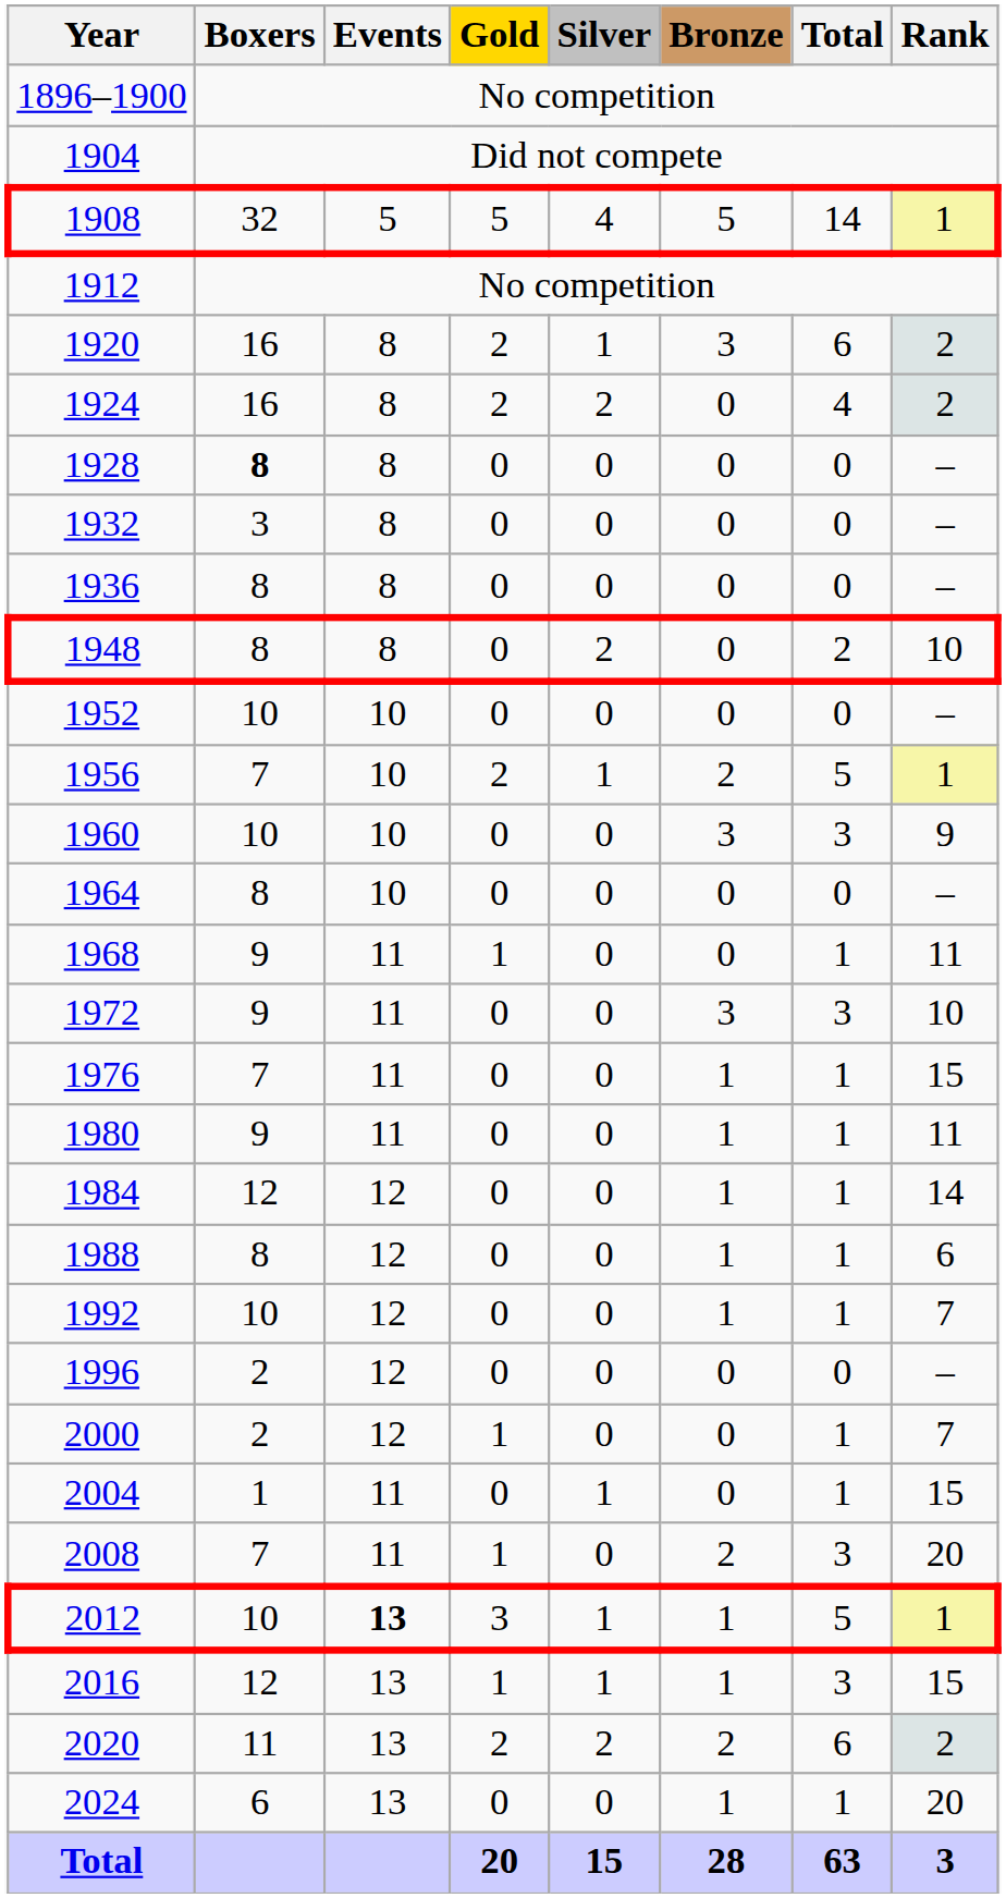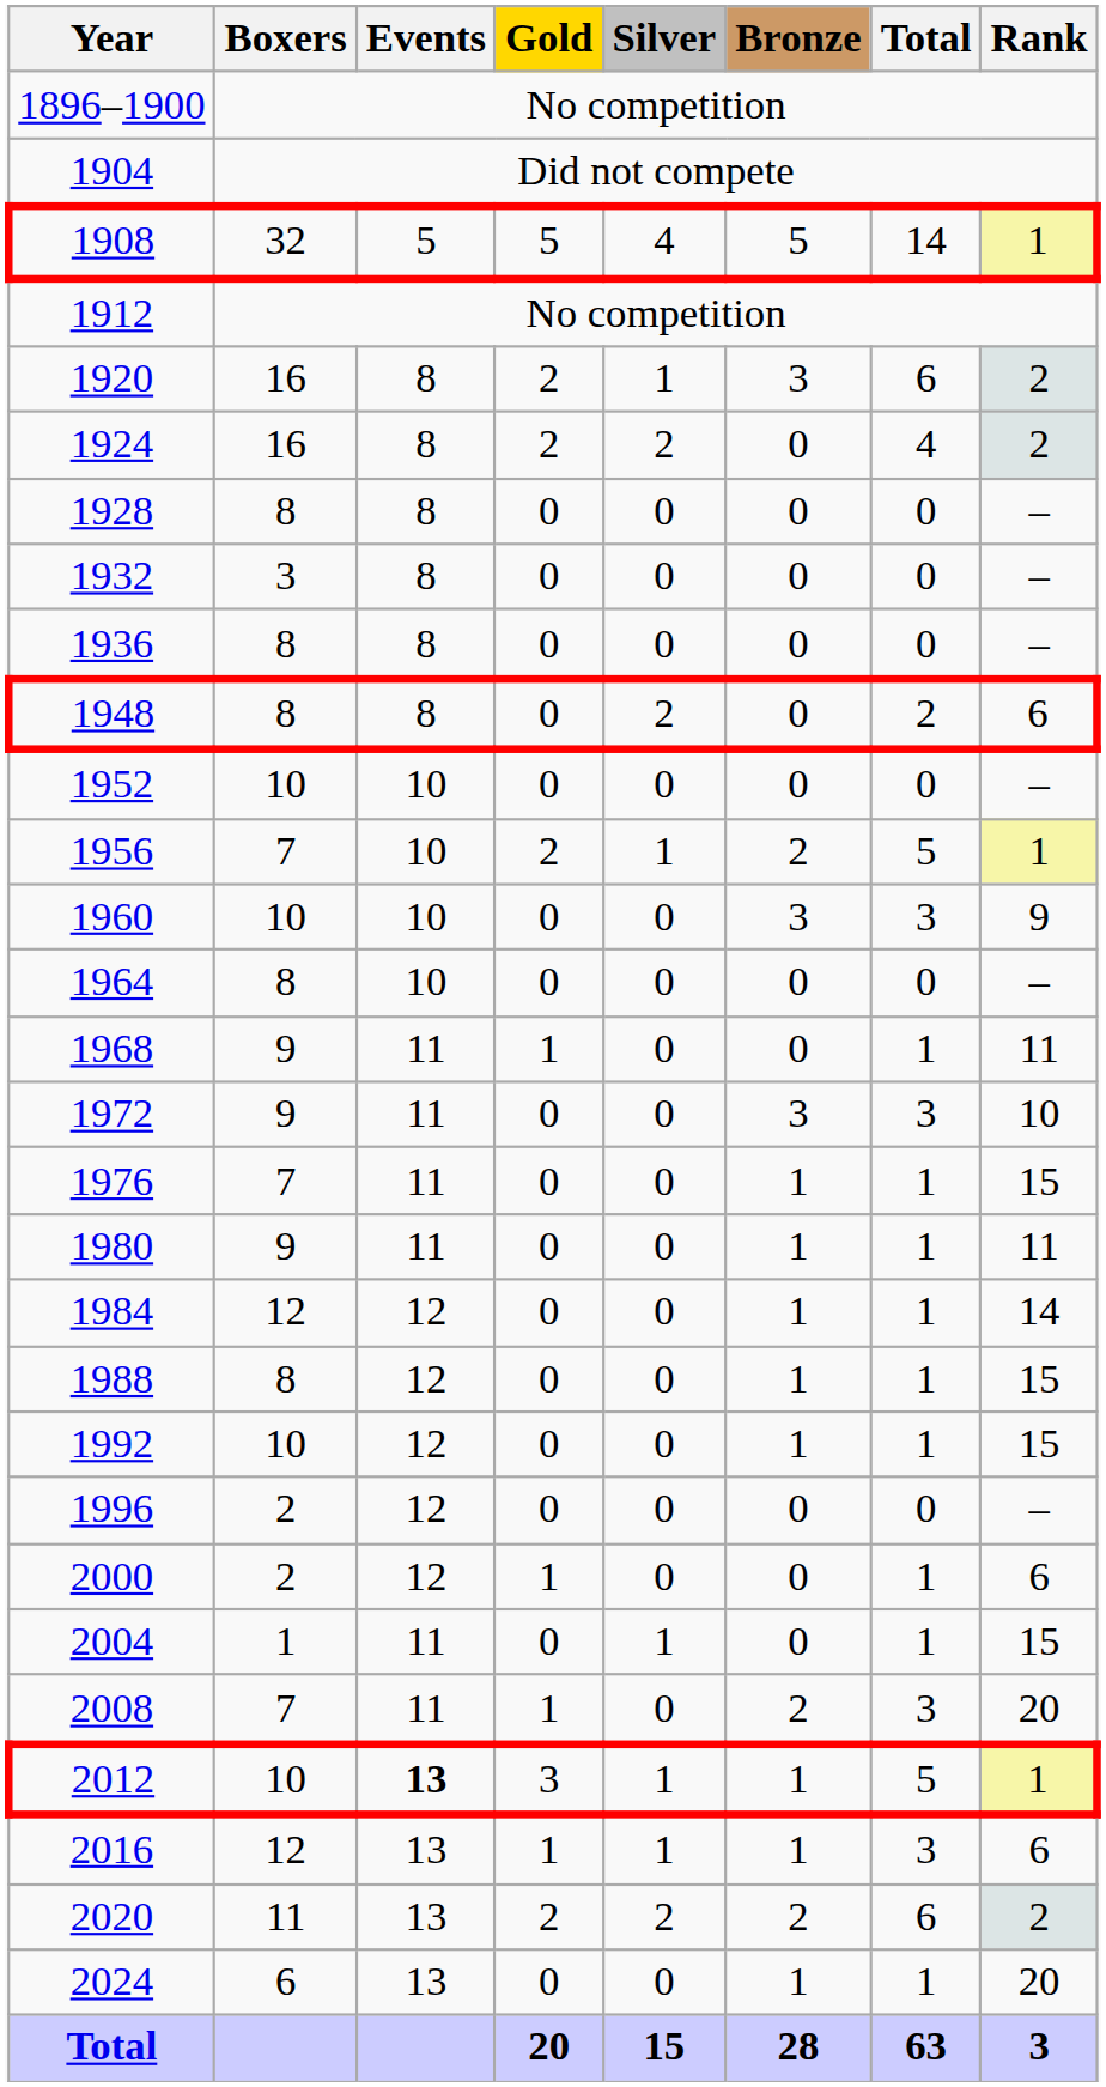1928 | Boxers: bold -> normal
1948 | Rank: 10 -> 6
1988 | Rank: 6 -> 15
1992 | Rank: 7 -> 15
2000 | Rank: 7 -> 6
2016 | Rank: 15 -> 6
